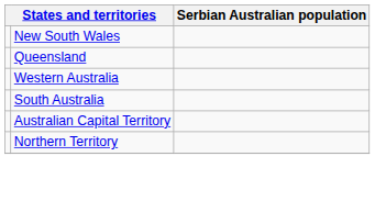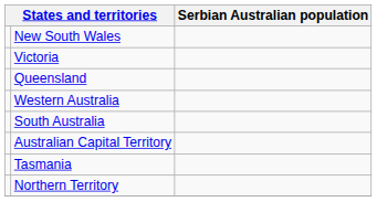+ row: Victoria
+ row: Tasmania
